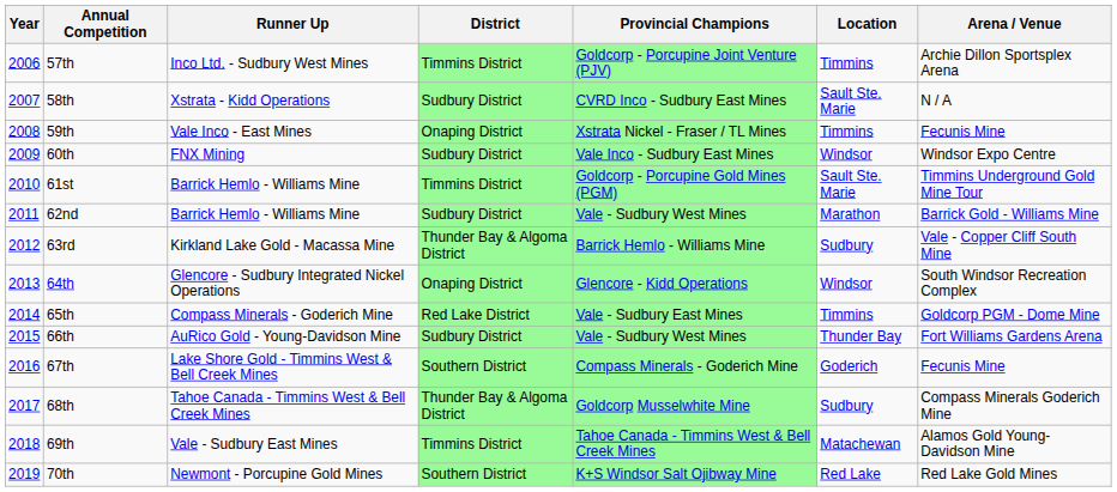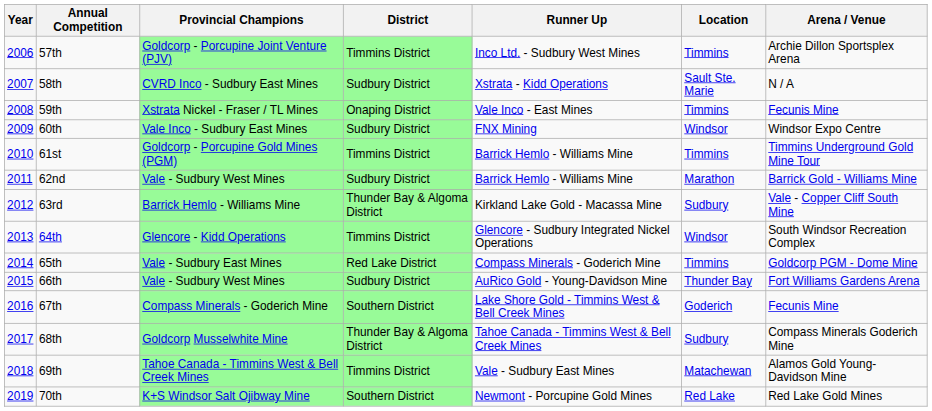columns swapped: Provincial Champions <-> Runner Up
61st | Location: Sault Ste. Marie -> Timmins
64th | District: Onaping District -> Timmins District
